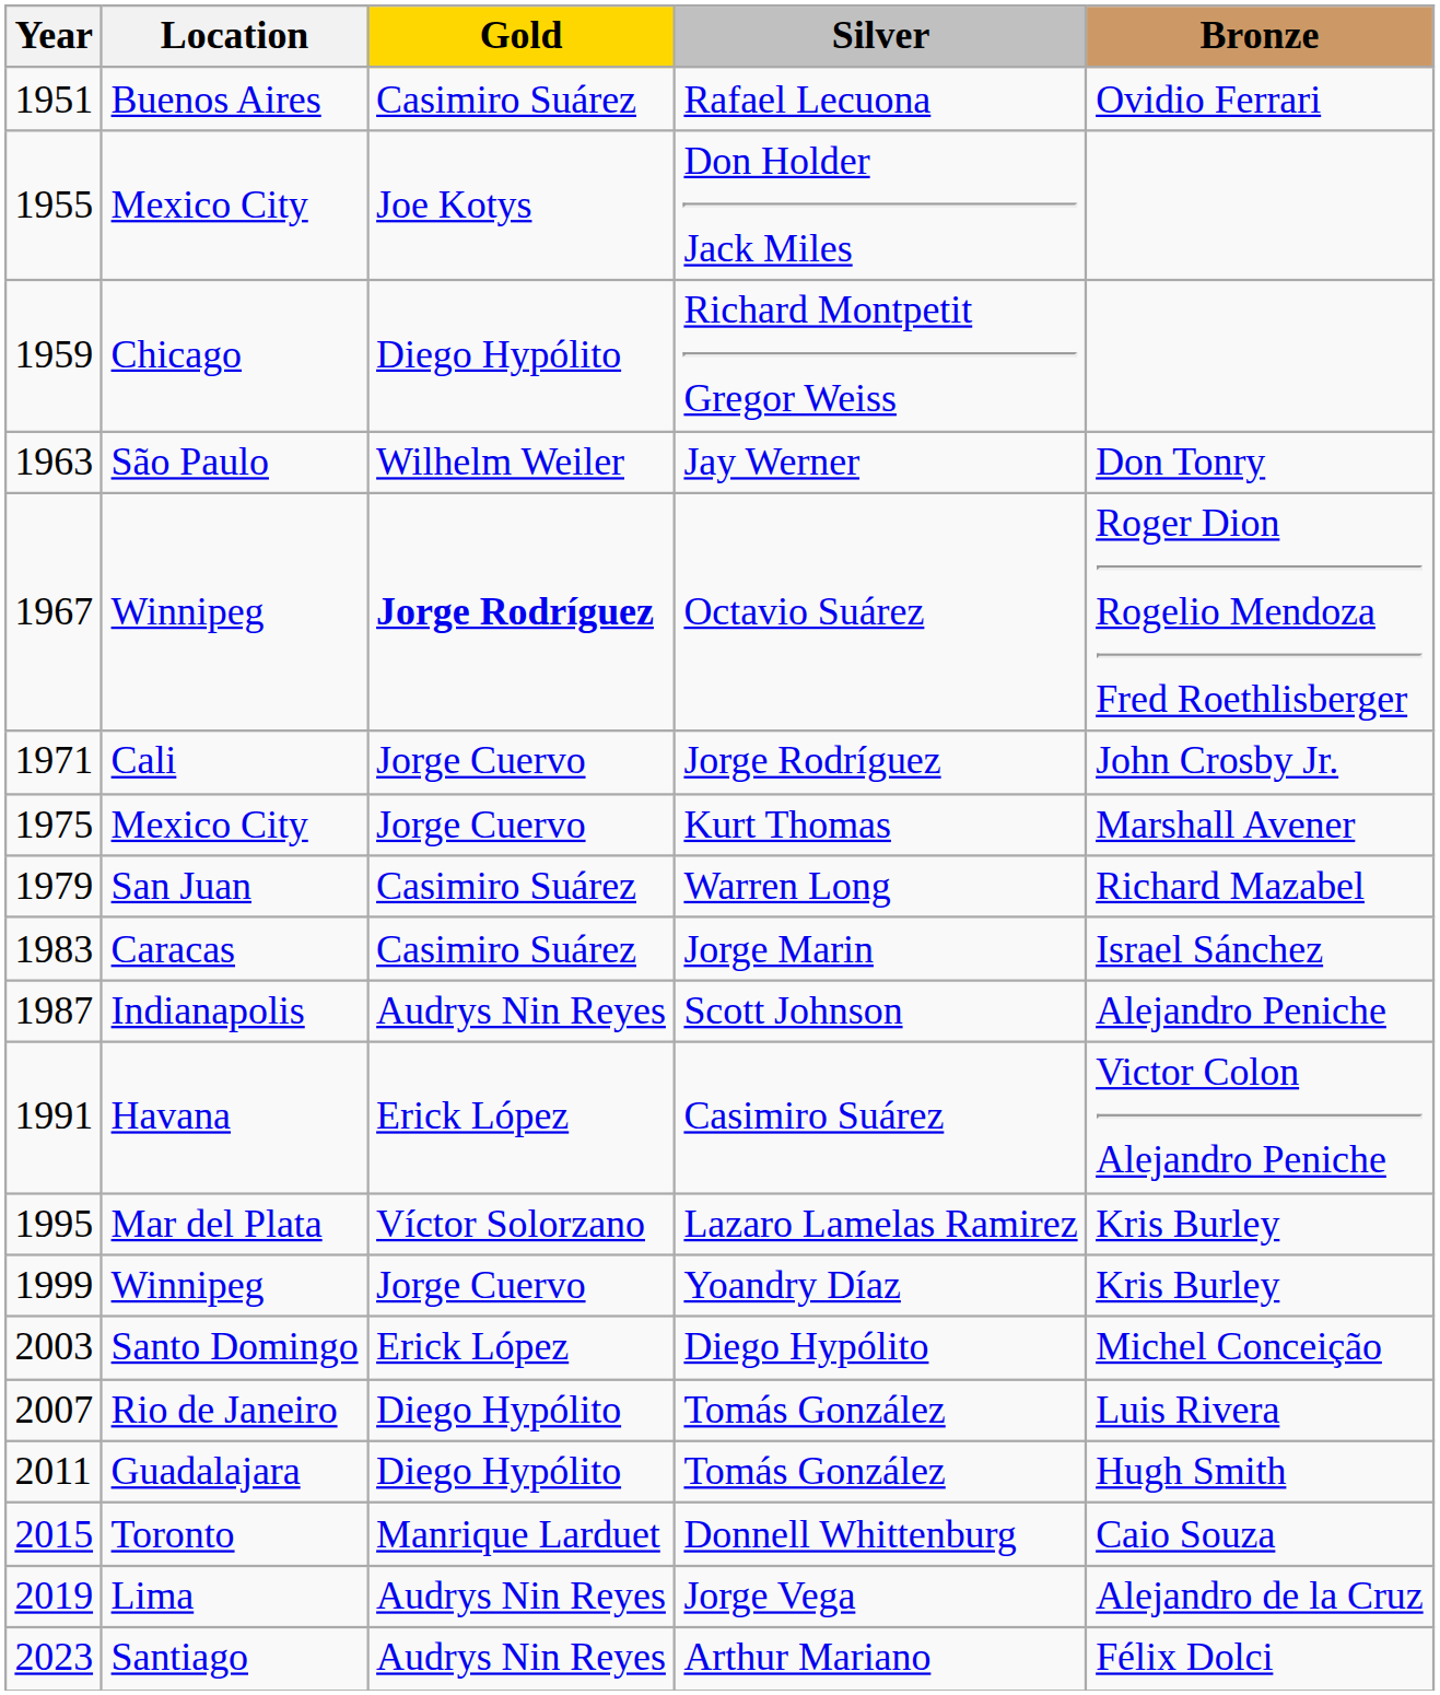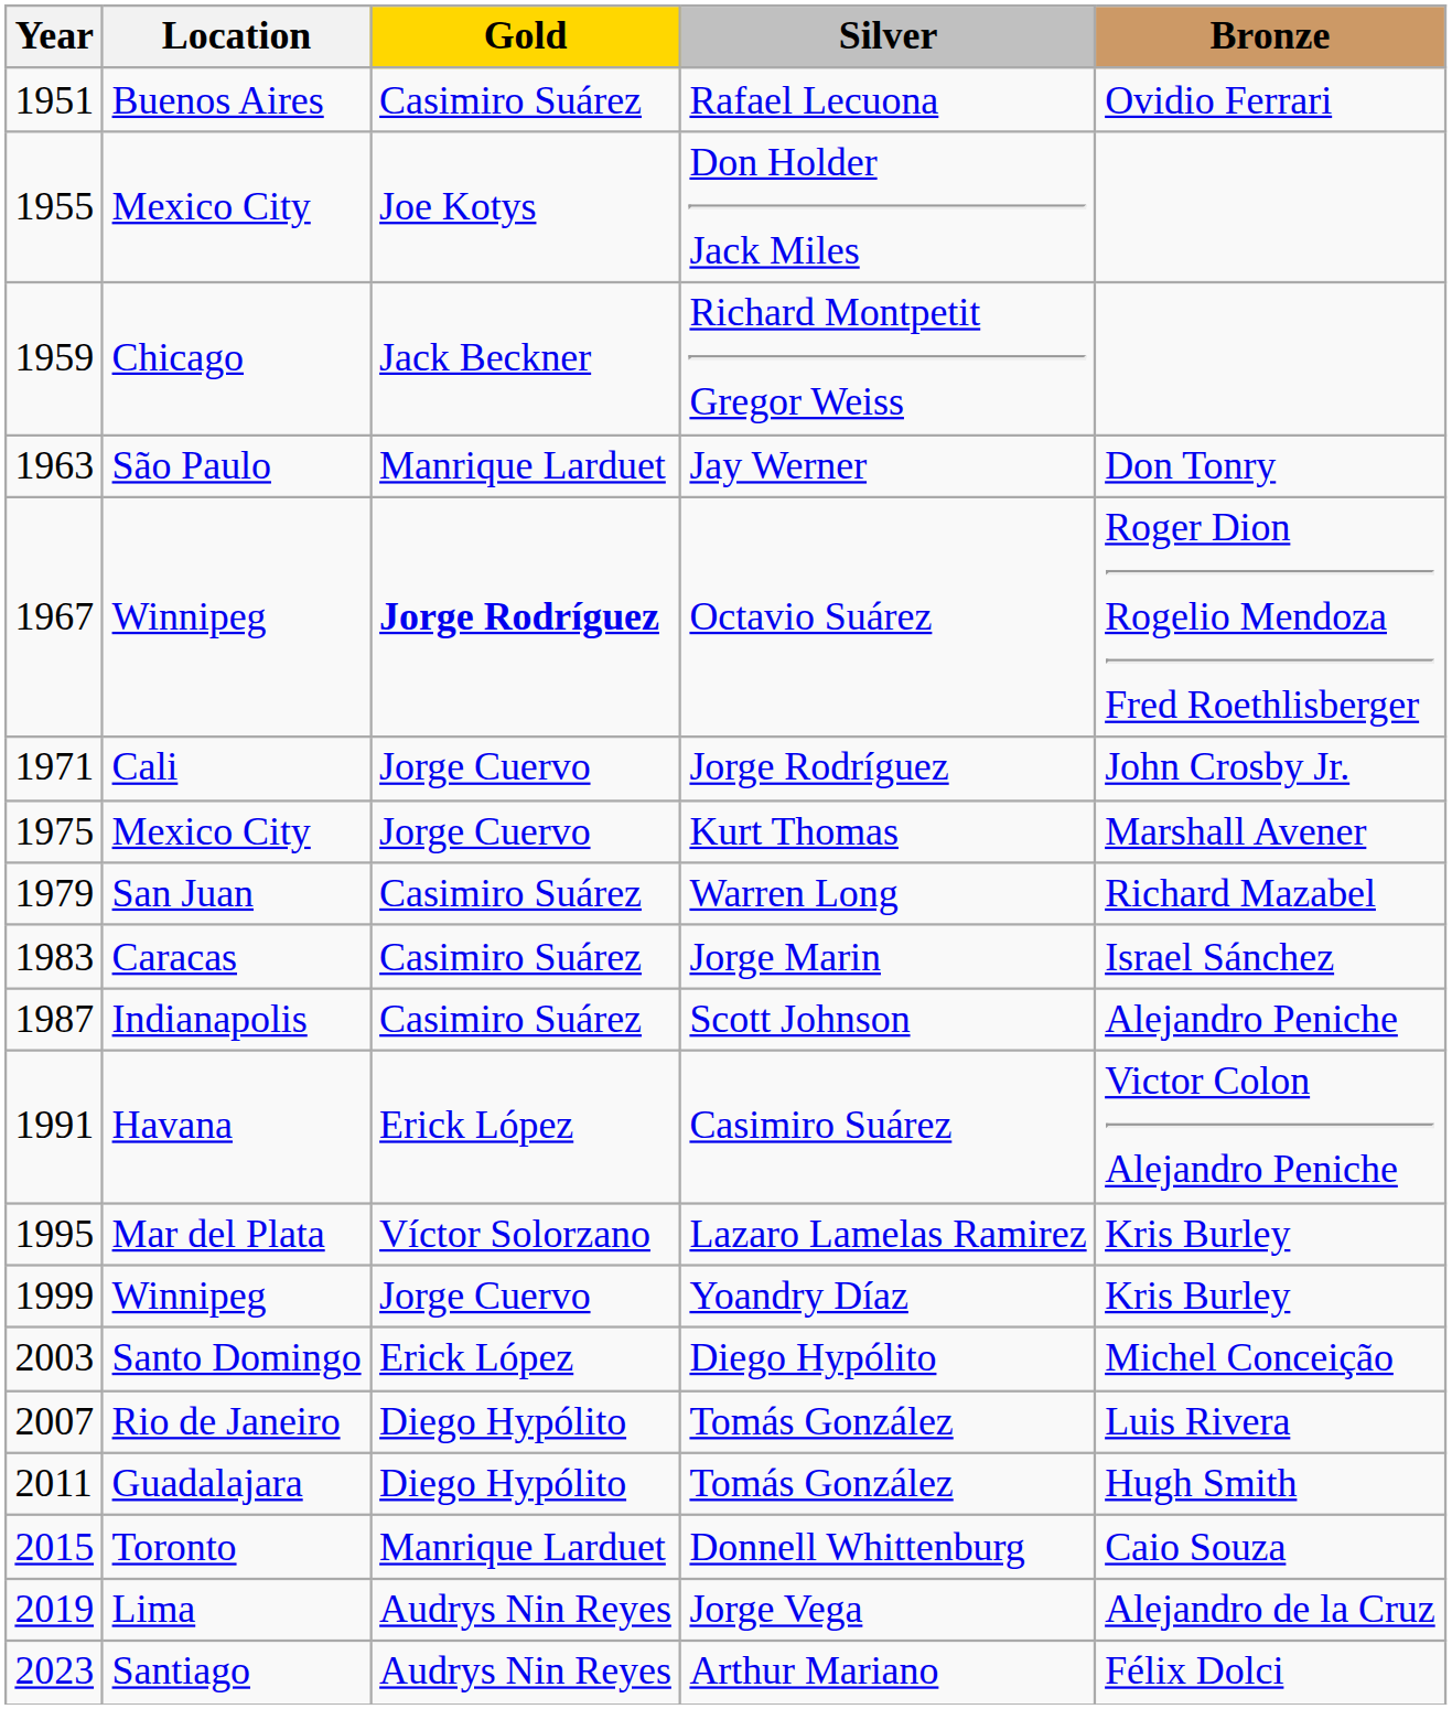Richard Montpetit Gregor Weiss | Gold: Diego Hypólito -> Jack Beckner
Jay Werner | Gold: Wilhelm Weiler -> Manrique Larduet
Scott Johnson | Gold: Audrys Nin Reyes -> Casimiro Suárez
